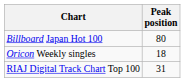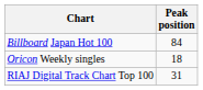Billboard Japan Hot 100 | Peak position: 80 -> 84
